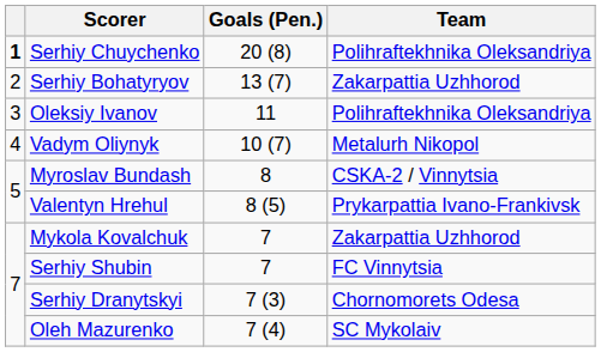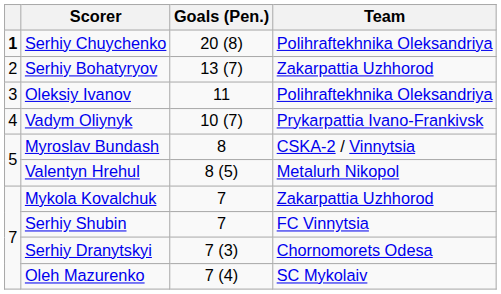Vadym Oliynyk | Team: Metalurh Nikopol -> Prykarpattia Ivano-Frankivsk
Valentyn Hrehul | Team: Prykarpattia Ivano-Frankivsk -> Metalurh Nikopol
